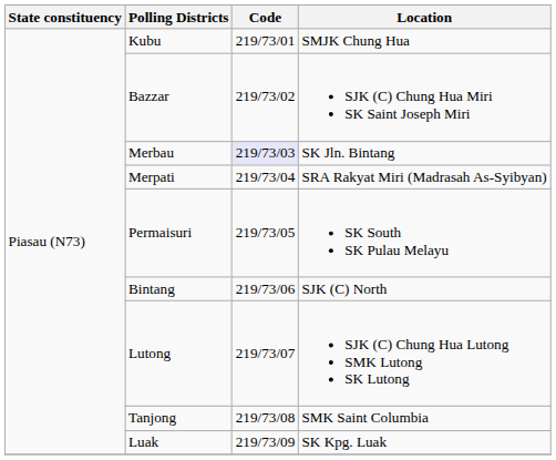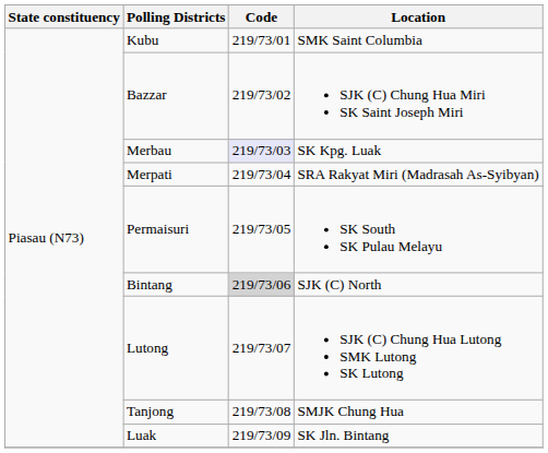Kubu | Location: SMJK Chung Hua -> SMK Saint Columbia
Merbau | Location: SK Jln. Bintang -> SK Kpg. Luak
Bintang | Code: no background -> lightgrey background
Tanjong | Location: SMK Saint Columbia -> SMJK Chung Hua
Luak | Location: SK Kpg. Luak -> SK Jln. Bintang
